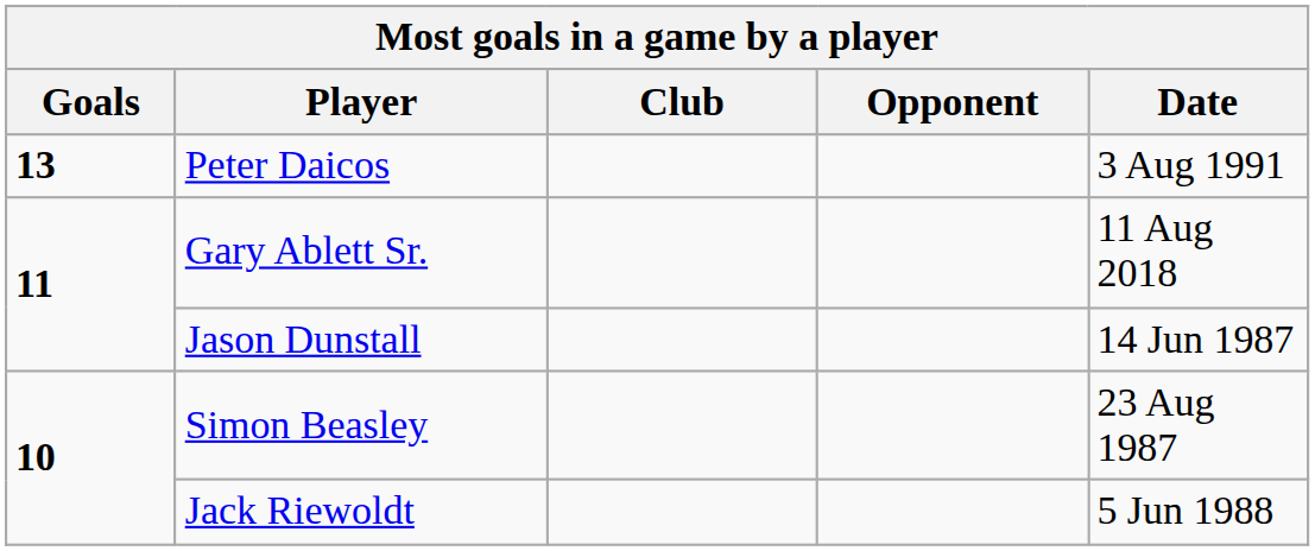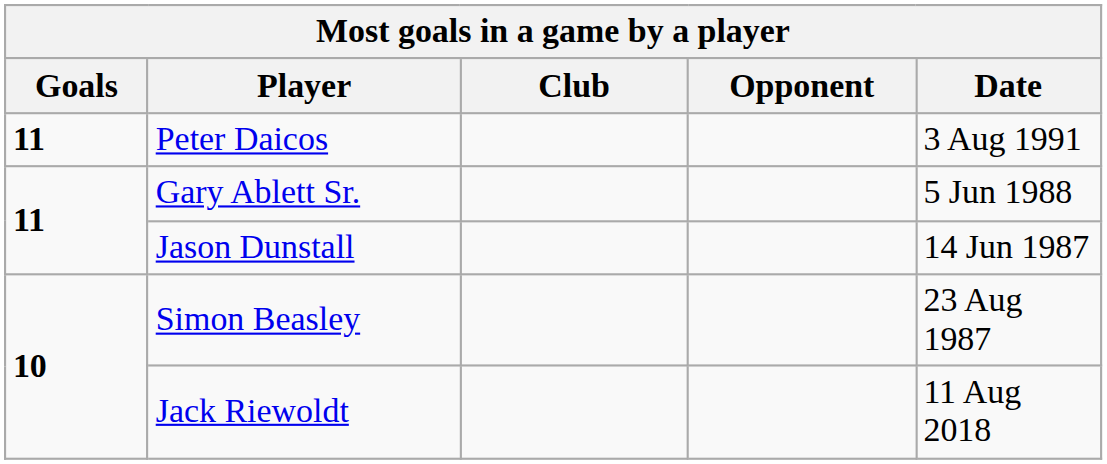Peter Daicos | Goals: 13 -> 11
Gary Ablett Sr. | Date: 11 Aug 2018 -> 5 Jun 1988
Jack Riewoldt | Date: 5 Jun 1988 -> 11 Aug 2018
